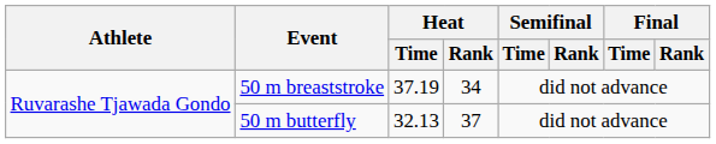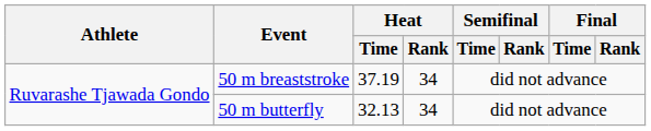50 m butterfly | Heat / Rank: 37 -> 34
